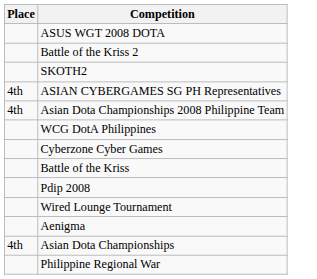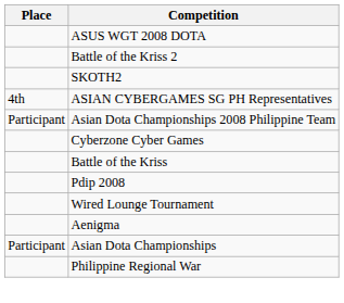Asian Dota Championships 2008 Philippine Team | Place: 4th -> Participant
- row: WCG DotA Philippines
Asian Dota Championships | Place: 4th -> Participant
